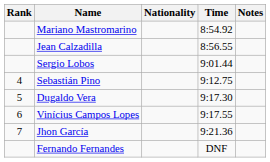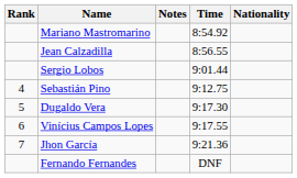columns swapped: Nationality <-> Notes
